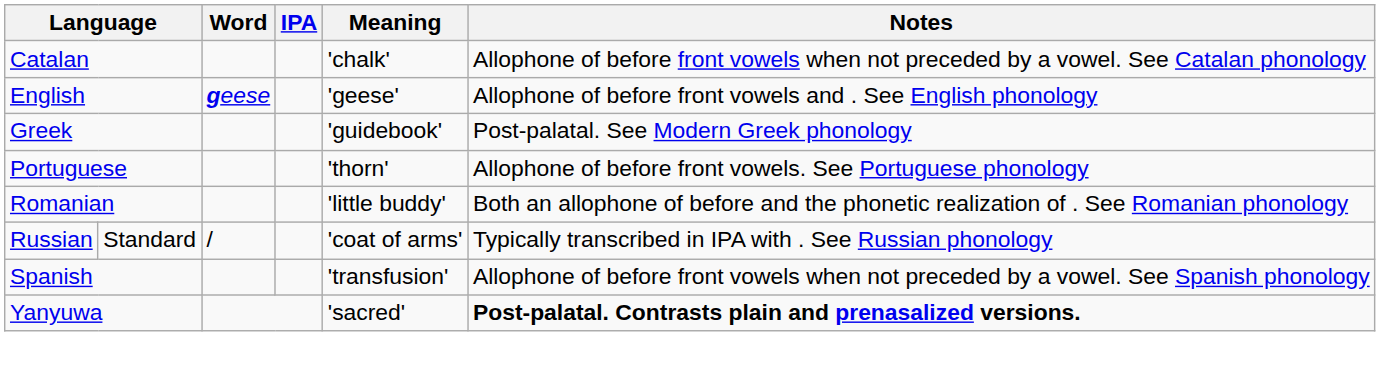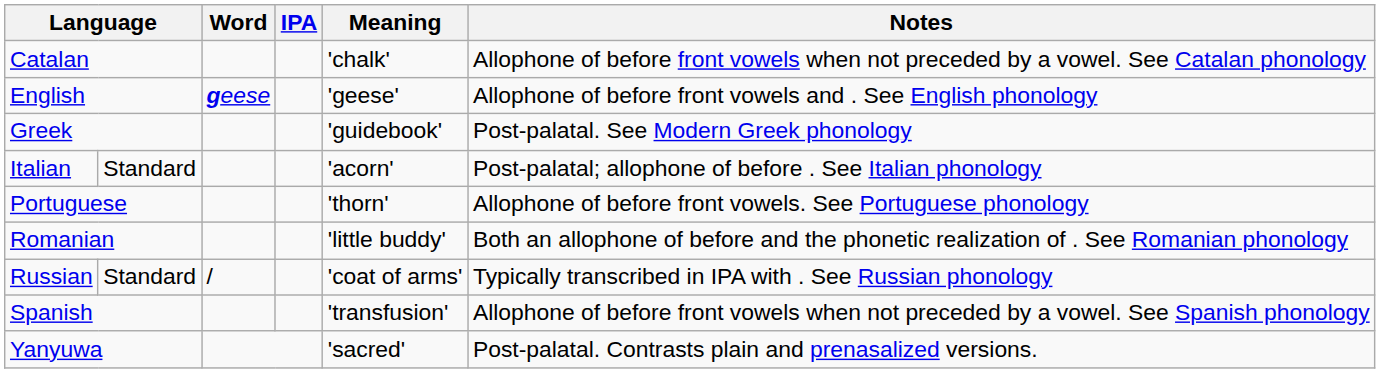+ row: Italian | Standard | 'acorn' | Post-palatal; allophone of before . See Italian phonology
Yanyuwa | Notes: bold -> normal
